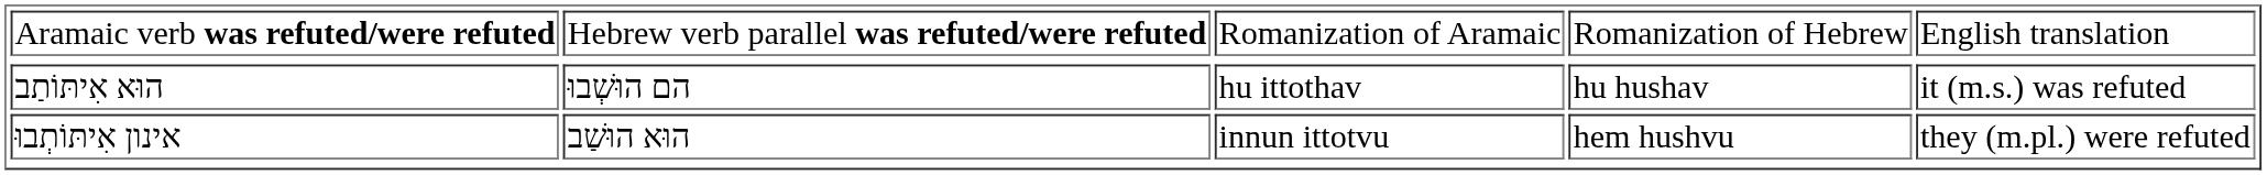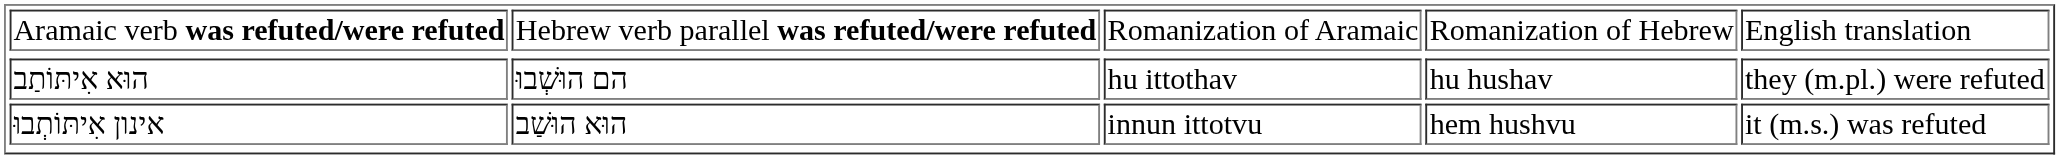הוּא אִיתּוֹתַב | column 5: it (m.s.) was refuted -> they (m.pl.) were refuted
אינון אִיתּוֹתְבוּ | column 5: they (m.pl.) were refuted -> it (m.s.) was refuted
